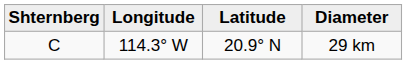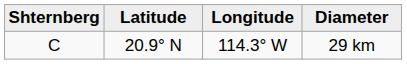columns swapped: Latitude <-> Longitude
